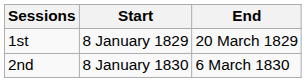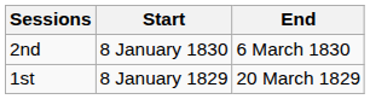rows swapped: 1st <-> 2nd
